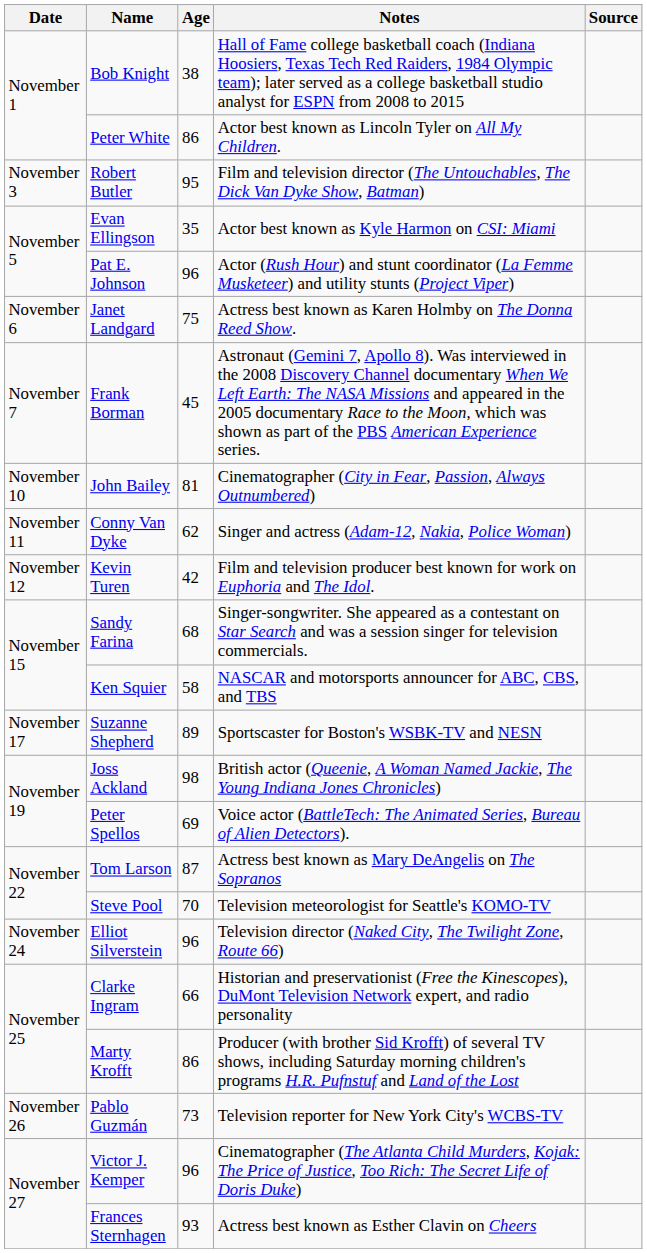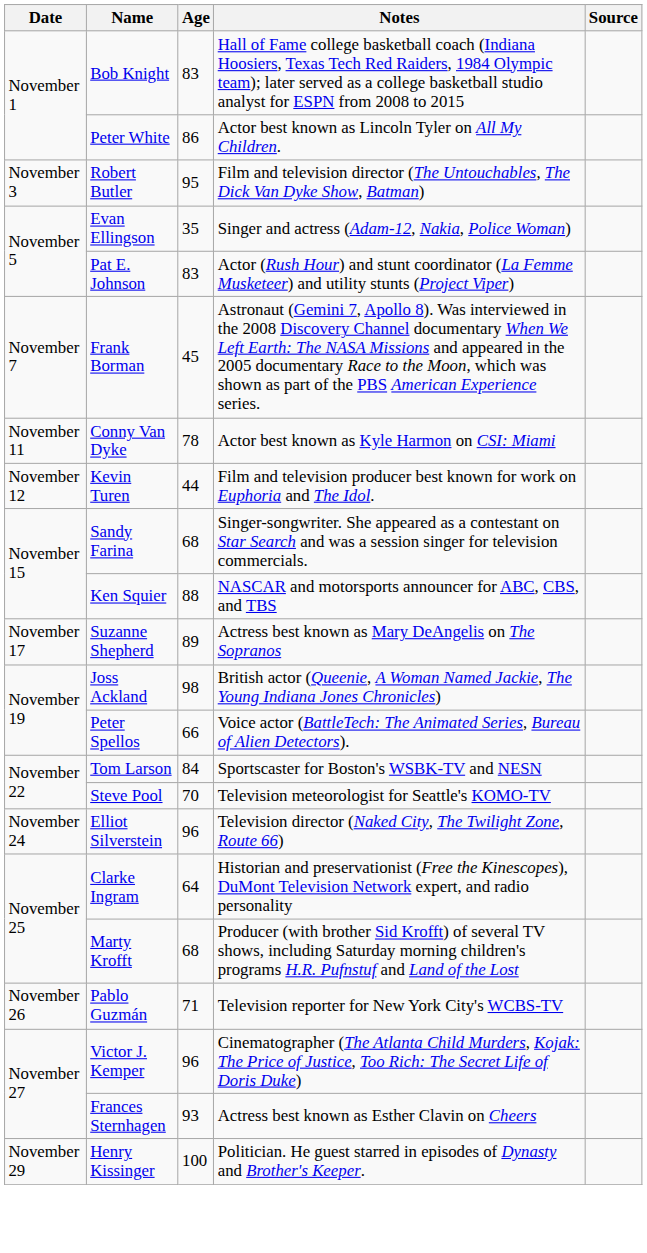Bob Knight | Age: 38 -> 83
Evan Ellingson | Notes: Actor best known as Kyle Harmon on CSI: Miami -> Singer and actress (Adam-12, Nakia, Police Woman)
Pat E. Johnson | Age: 96 -> 83
- row: November 6 | Janet Landgard | 75 | Actress best known as Karen Holmby on The Donna Reed Show.
- row: November 10 | John Bailey | 81 | Cinematographer (City in Fear, Passion, Always Outnumbered)
Conny Van Dyke | Age: 62 -> 78
Conny Van Dyke | Notes: Singer and actress (Adam-12, Nakia, Police Woman) -> Actor best known as Kyle Harmon on CSI: Miami
Kevin Turen | Age: 42 -> 44
Ken Squier | Age: 58 -> 88
Suzanne Shepherd | Notes: Sportscaster for Boston's WSBK-TV and NESN -> Actress best known as Mary DeAngelis on The Sopranos
Peter Spellos | Age: 69 -> 66
Tom Larson | Age: 87 -> 84
Tom Larson | Notes: Actress best known as Mary DeAngelis on The Sopranos -> Sportscaster for Boston's WSBK-TV and NESN
Clarke Ingram | Age: 66 -> 64
Marty Krofft | Age: 86 -> 68
Pablo Guzmán | Age: 73 -> 71
+ row: November 29 | Henry Kissinger | 100 | Politician. He guest starred in episodes of Dynasty and Brother's Keeper.
